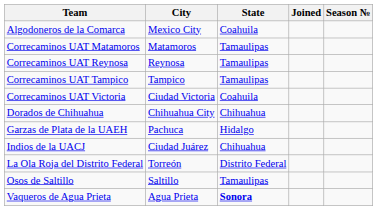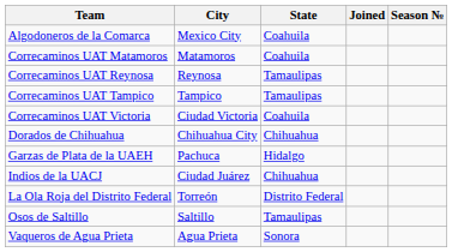Correcaminos UAT Matamoros | State: Tamaulipas -> Coahuila
Vaqueros de Agua Prieta | State: bold -> normal
